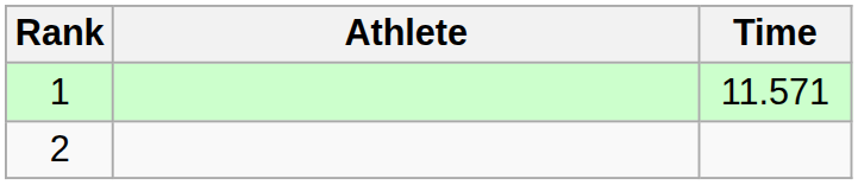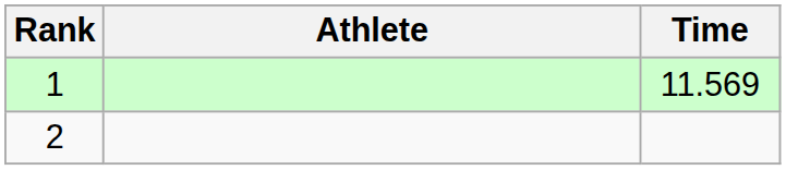1 | Time: 11.571 -> 11.569
